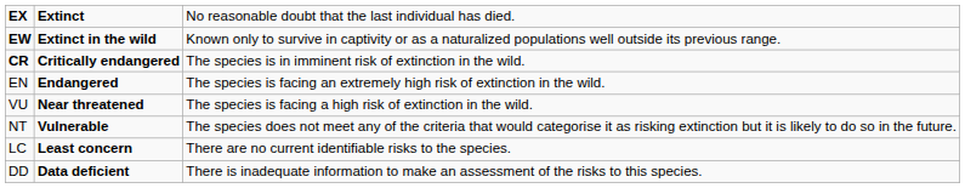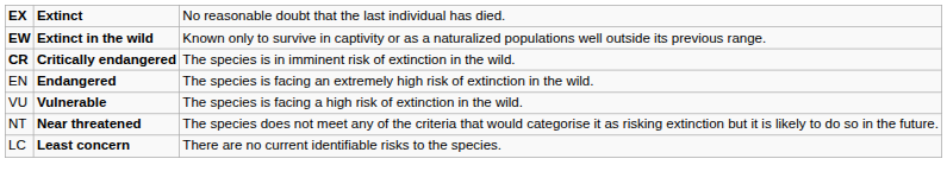VU | column 2: Near threatened -> Vulnerable
NT | column 2: Vulnerable -> Near threatened
- row: DD | Data deficient | There is inadequate information to make an assessment of the risks to this species.
